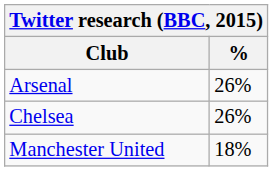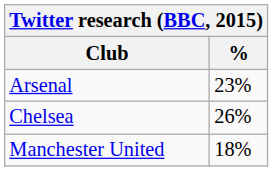Arsenal | %: 26% -> 23%
